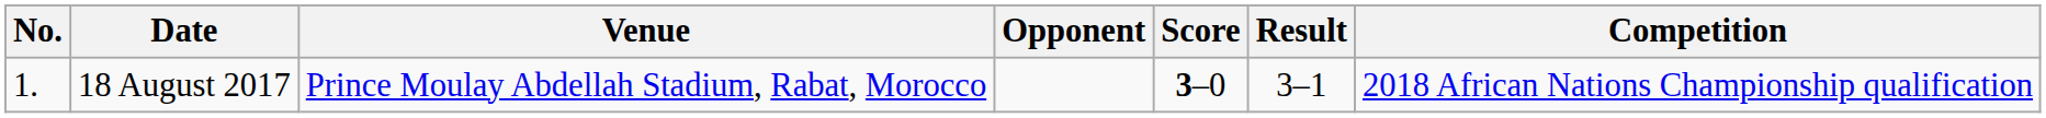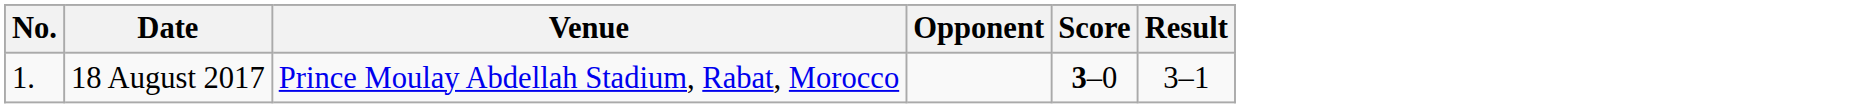- column: Competition | 2018 African Nations Championship qualification
